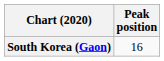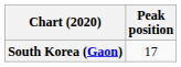South Korea (Gaon) | Peak position: 16 -> 17
